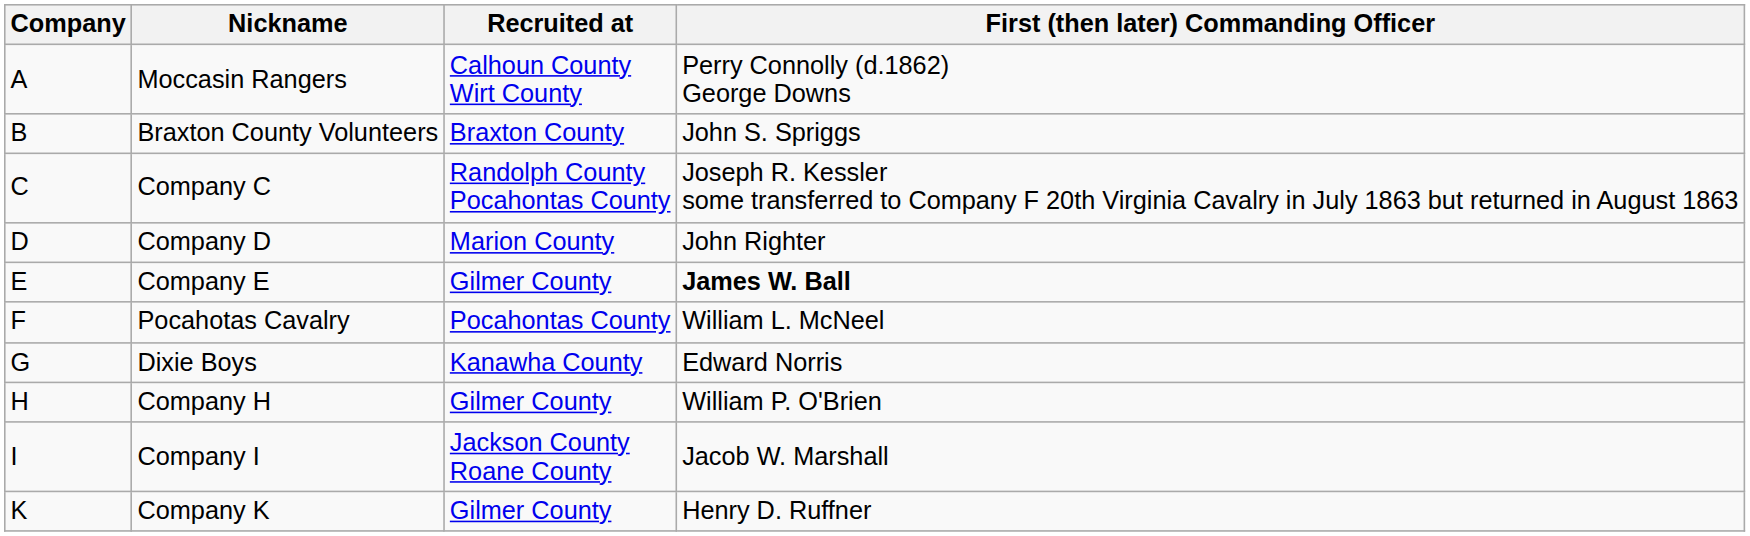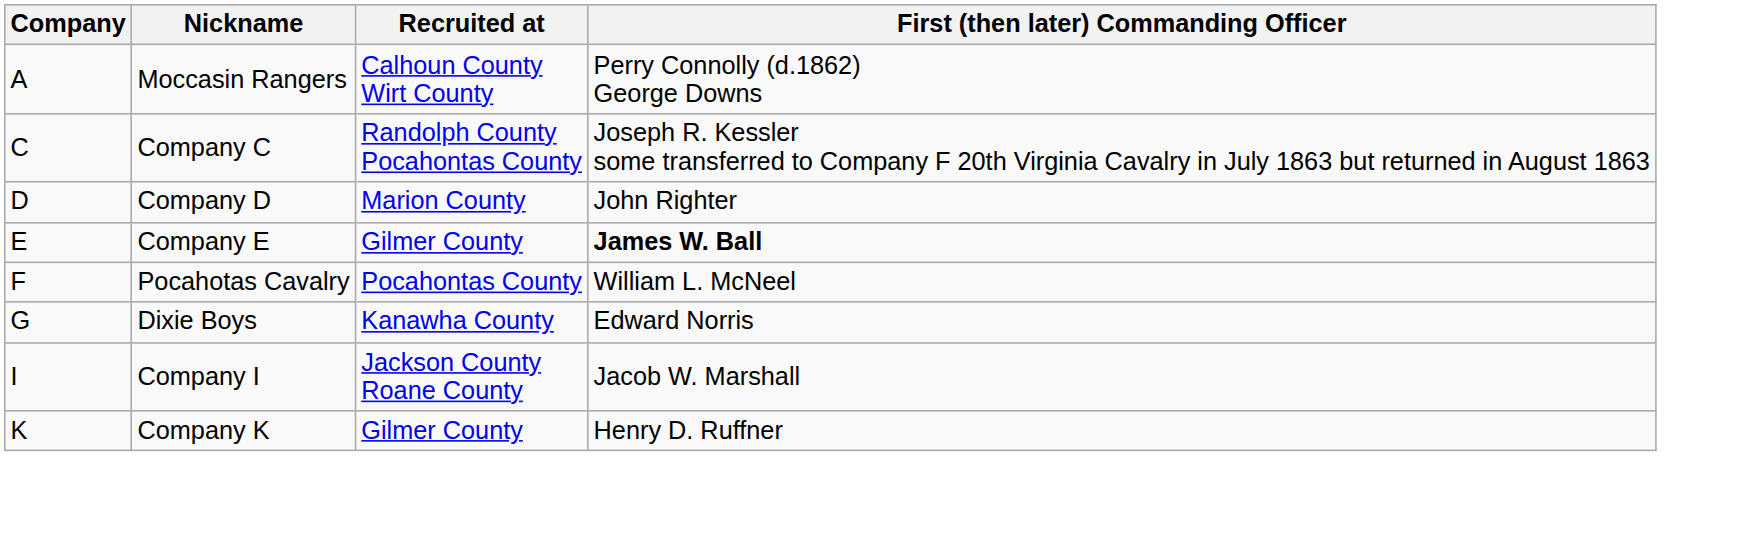- row: B | Braxton County Volunteers | Braxton County | John S. Spriggs
- row: H | Company H | Gilmer County | William P. O'Brien
